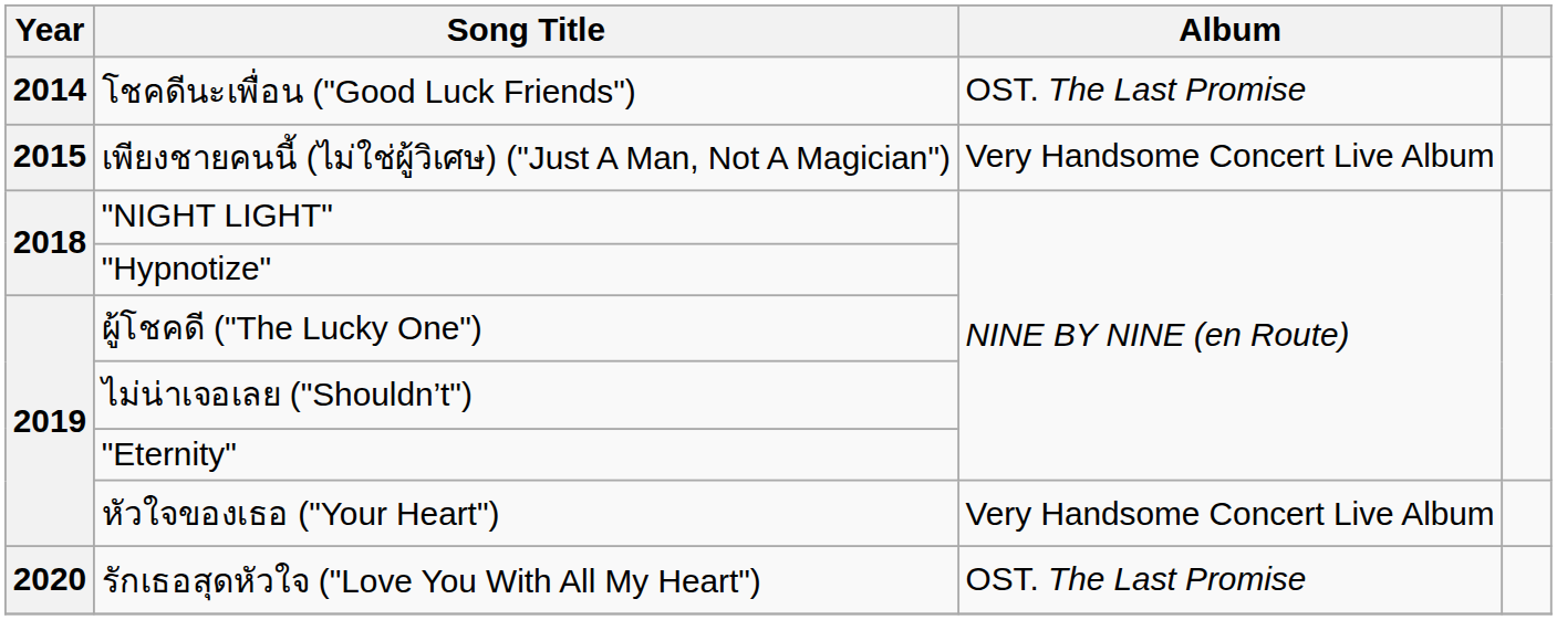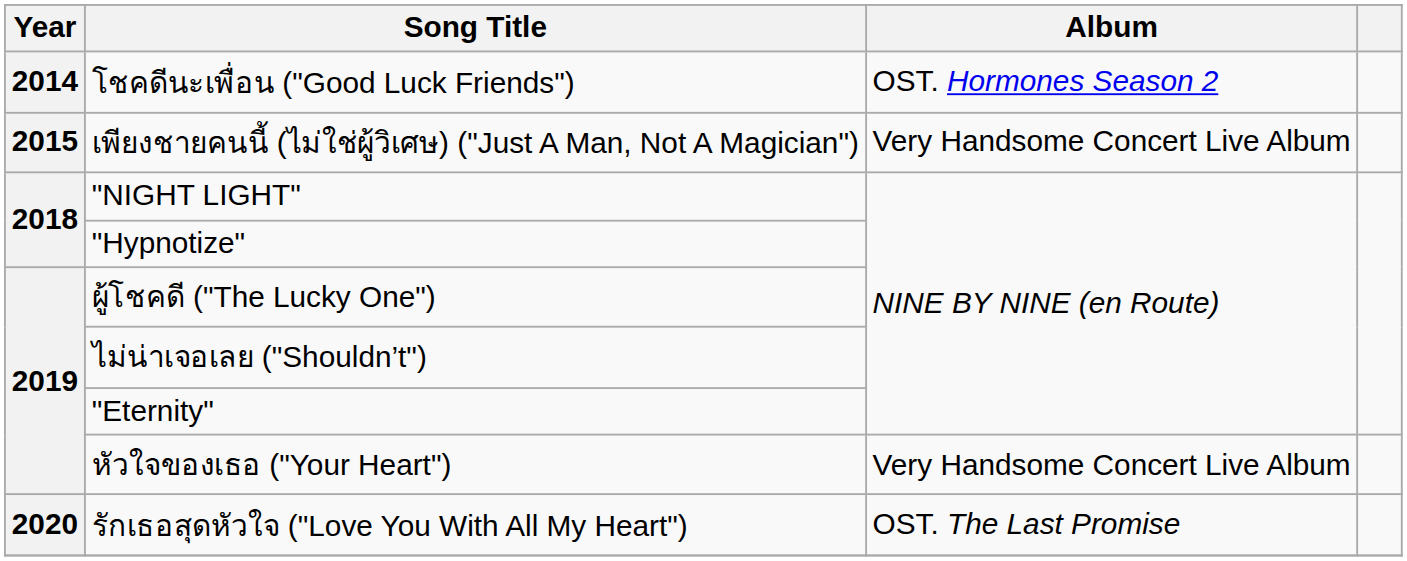โชคดีนะเพื่อน ("Good Luck Friends") | Album: OST. The Last Promise -> OST. Hormones Season 2
